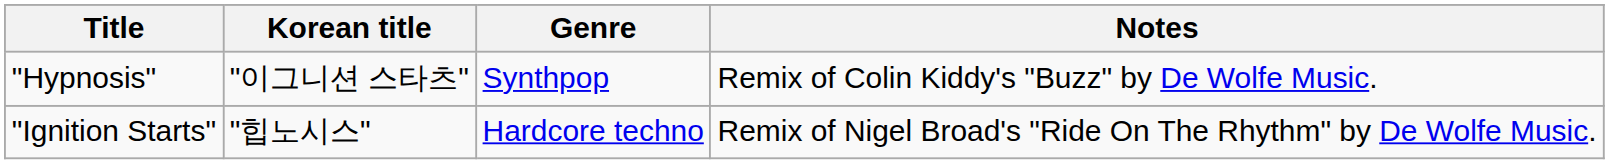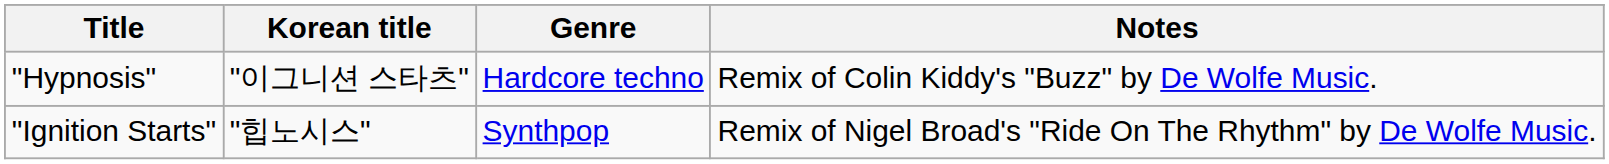"Hypnosis" | Genre: Synthpop -> Hardcore techno
"Ignition Starts" | Genre: Hardcore techno -> Synthpop
